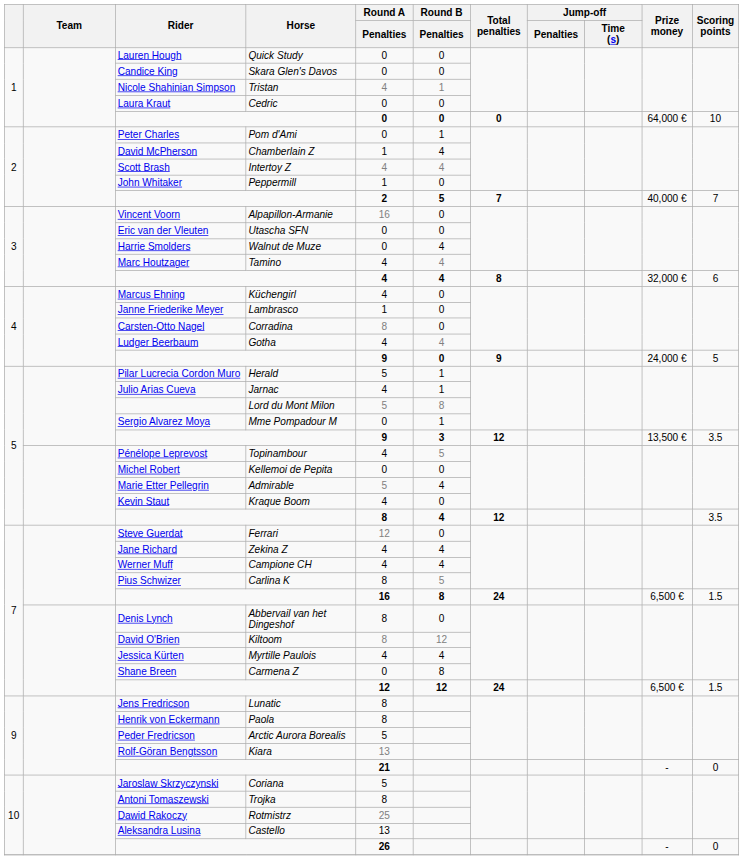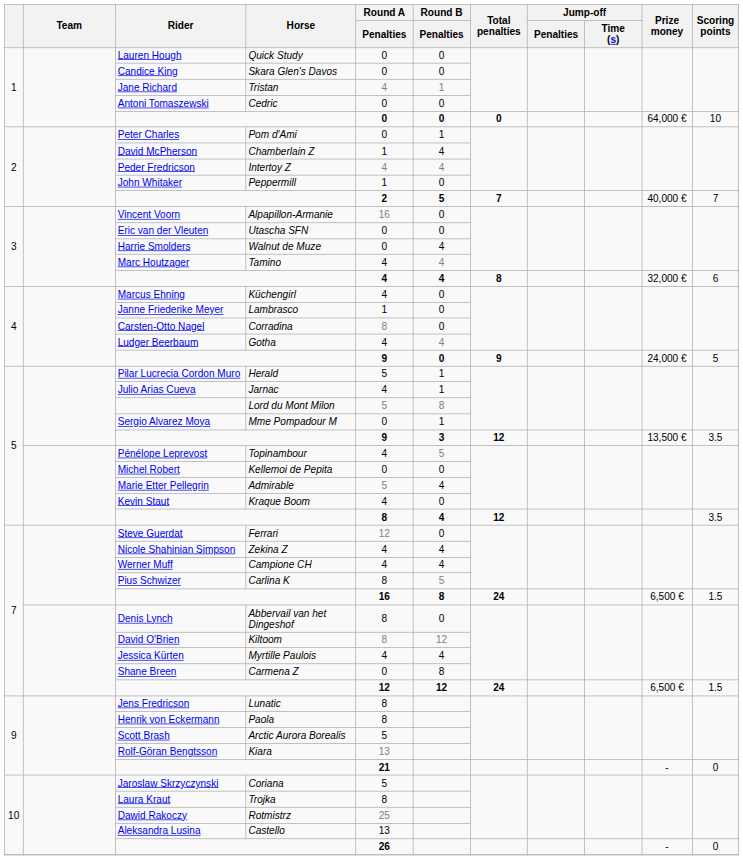Tristan | Rider: Nicole Shahinian Simpson -> Jane Richard
Cedric | Rider: Laura Kraut -> Antoni Tomaszewski
Intertoy Z | Rider: Scott Brash -> Peder Fredricson
Zekina Z | Rider: Jane Richard -> Nicole Shahinian Simpson
Arctic Aurora Borealis | Rider: Peder Fredricson -> Scott Brash
Trojka | Rider: Antoni Tomaszewski -> Laura Kraut
